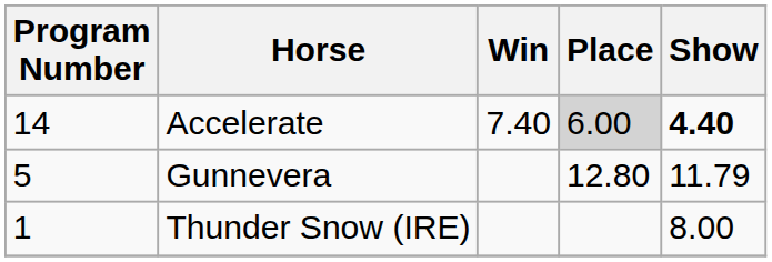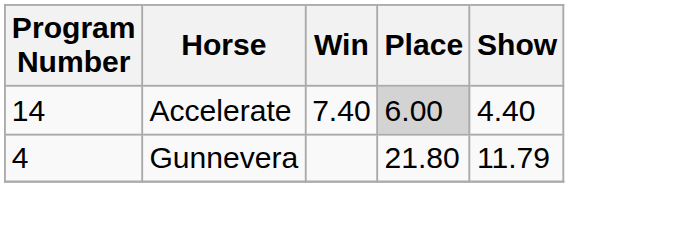Accelerate | Show: bold -> normal
Gunnevera | Program Number: 5 -> 4
Gunnevera | Place: 12.80 -> 21.80
- row: 1 | Thunder Snow (IRE) | 8.00
